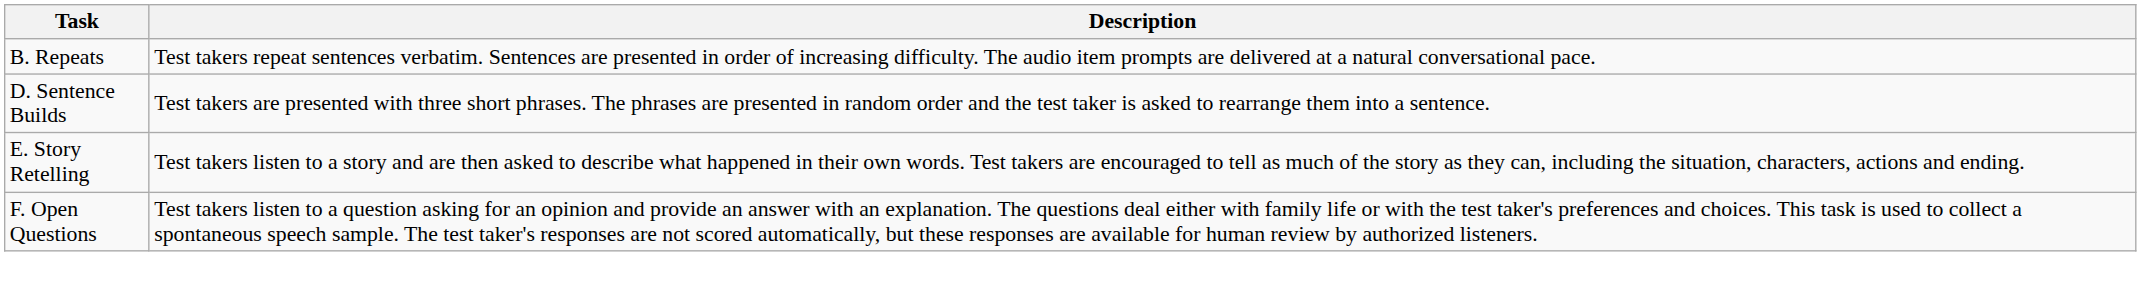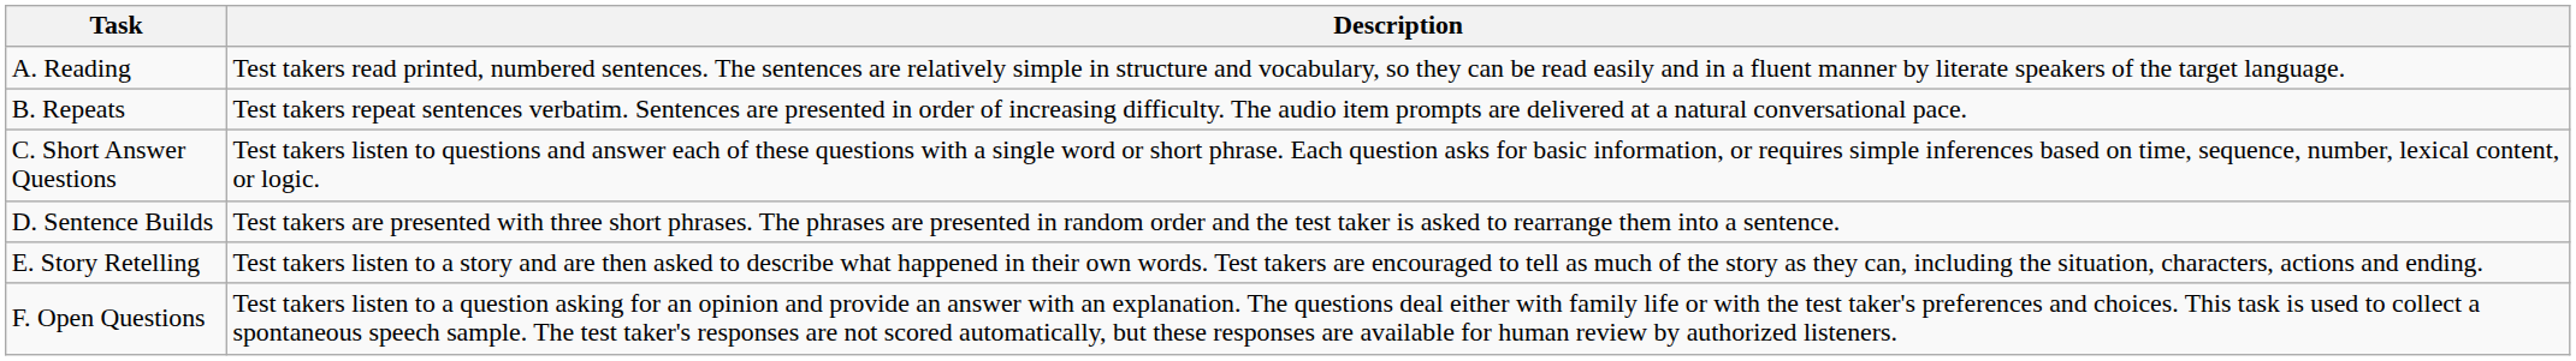+ row: A. Reading | Test takers read printed, numbered sentences. The sentences are relatively simple in structure and vocabulary, so they can be read easily and in a fluent manner by literate speakers of the target language.
+ row: C. Short Answer Questions | Test takers listen to questions and answer each of these questions with a single word or short phrase. Each question asks for basic information, or requires simple inferences based on time, sequence, number, lexical content, or logic.
